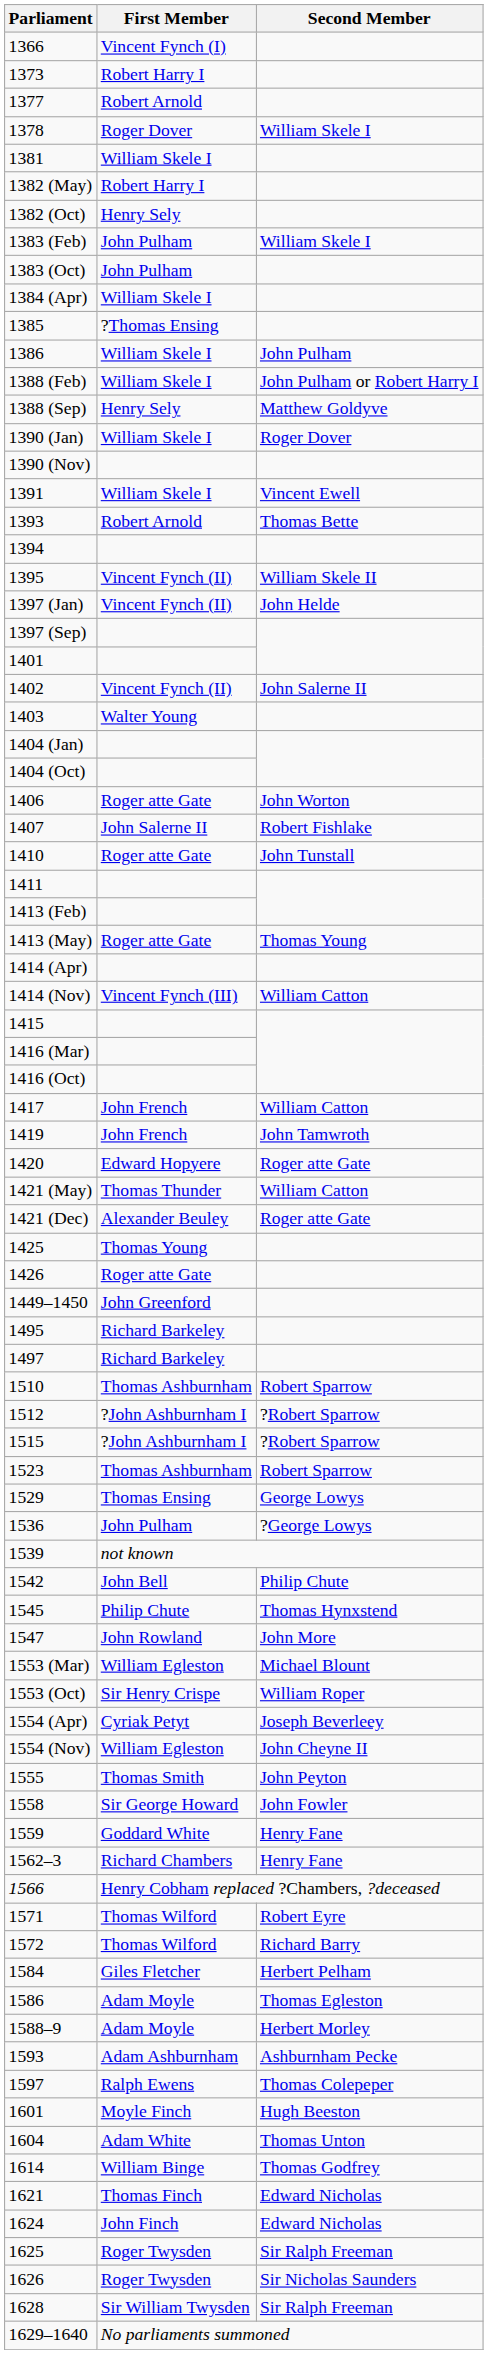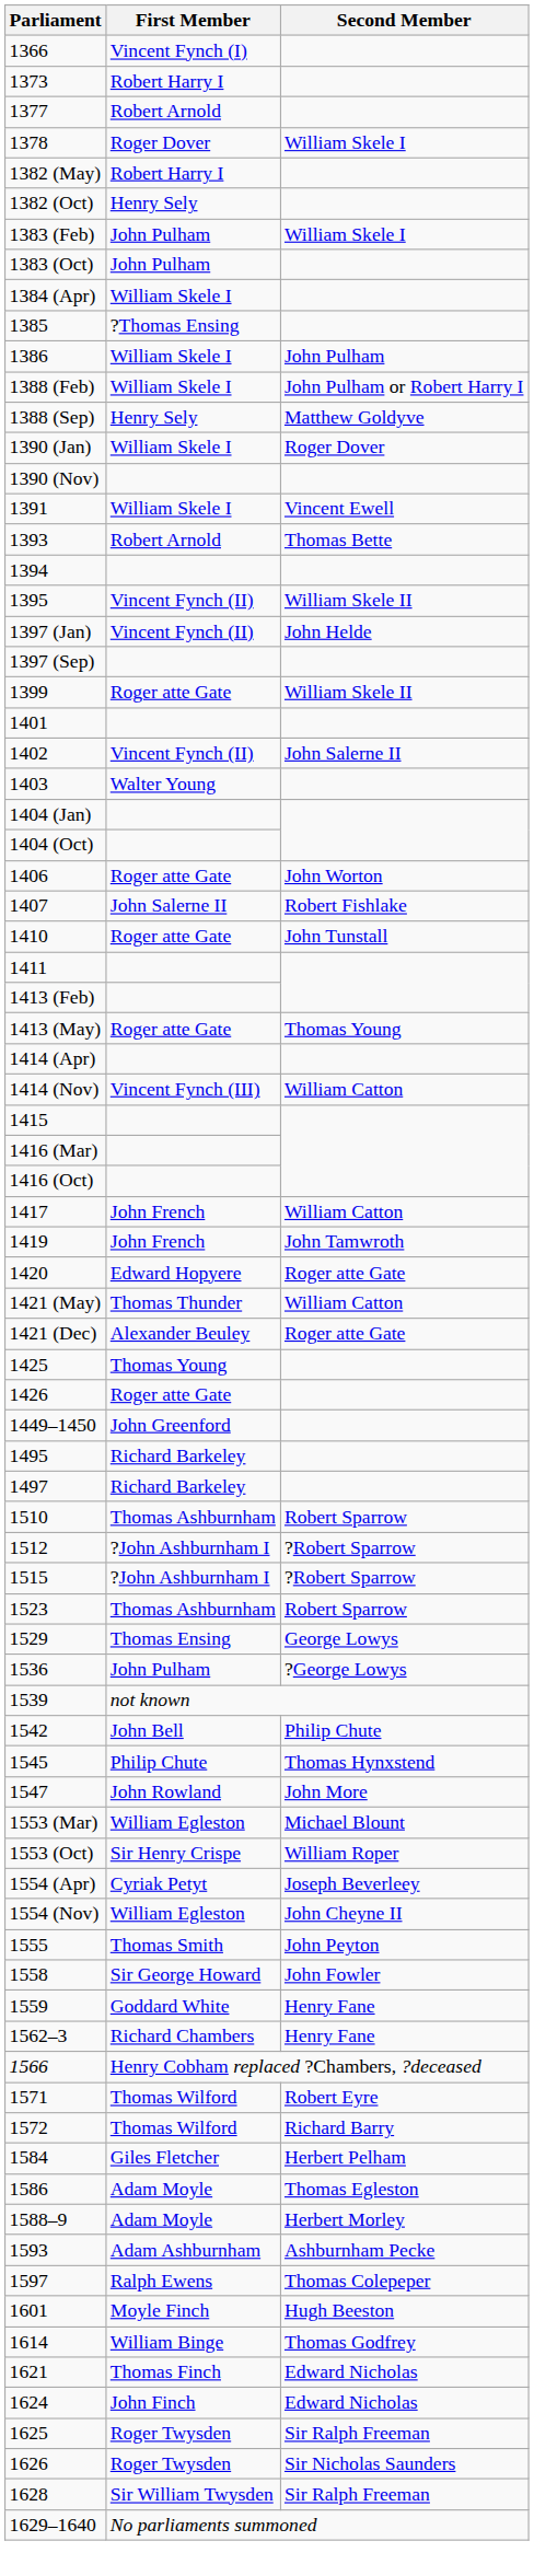- row: 1381 | William Skele I
+ row: 1399 | Roger atte Gate | William Skele II
- row: 1604 | Adam White | Thomas Unton
